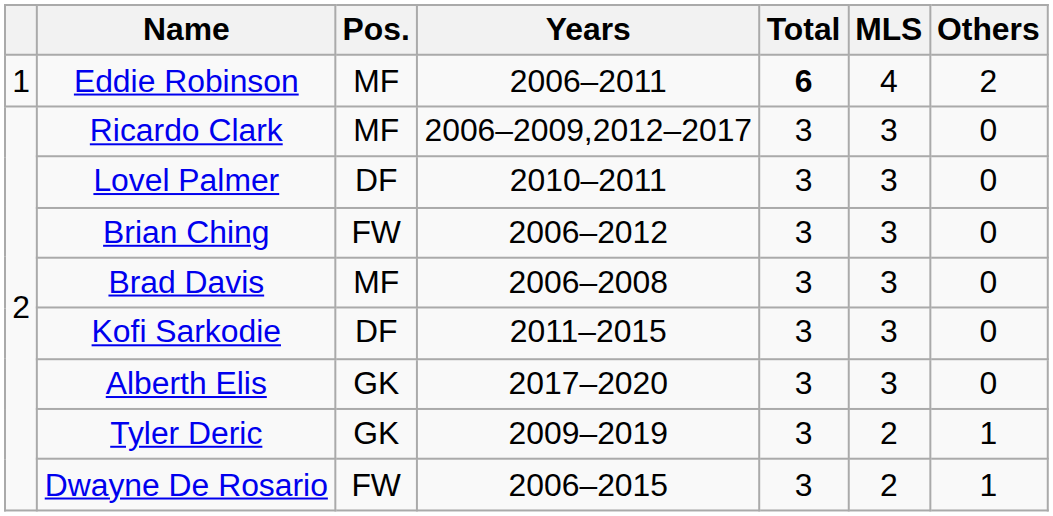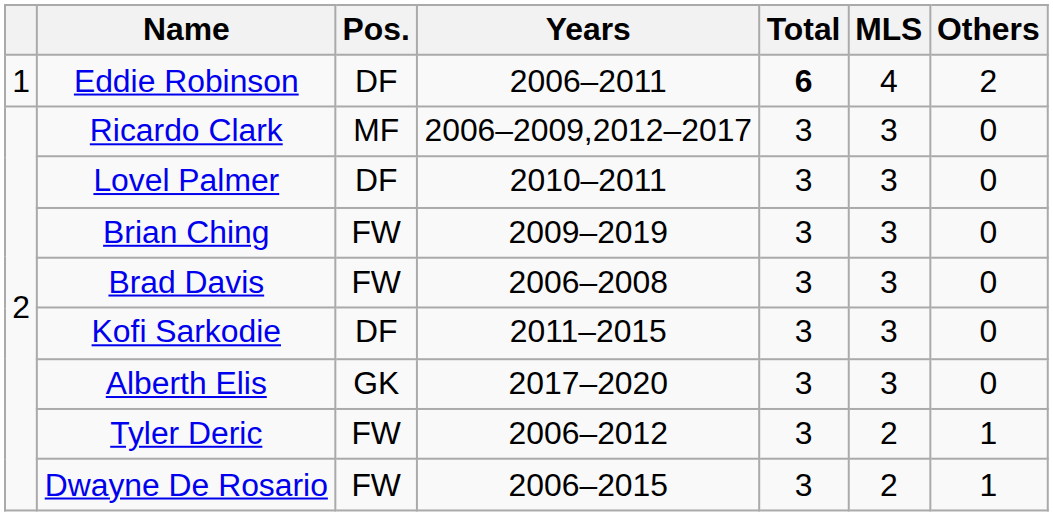Eddie Robinson | Pos.: MF -> DF
Brian Ching | Years: 2006–2012 -> 2009–2019
Brad Davis | Pos.: MF -> FW
Tyler Deric | Pos.: GK -> FW
Tyler Deric | Years: 2009–2019 -> 2006–2012
